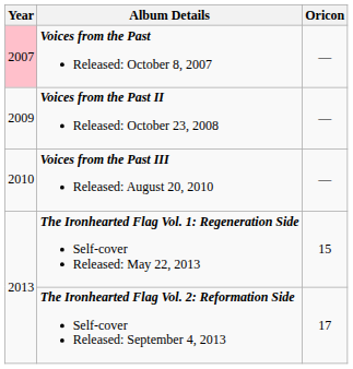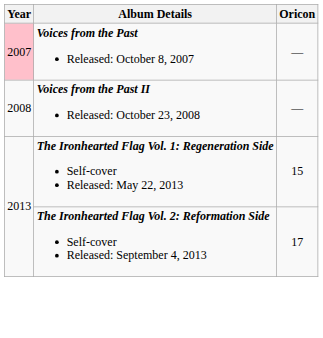Voices from the Past II Released: October 23, 2008 | Year: 2009 -> 2008
- row: 2010 | Voices from the Past III Released: August 20, 2010 | —
